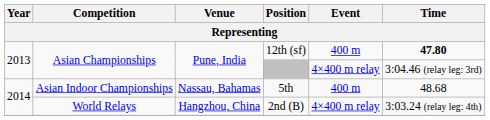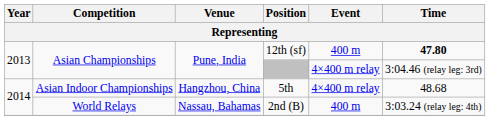5th | Venue: Nassau, Bahamas -> Hangzhou, China
5th | Event: 400 m -> 4×400 m relay
2nd (B) | Venue: Hangzhou, China -> Nassau, Bahamas
2nd (B) | Event: 4×400 m relay -> 400 m
